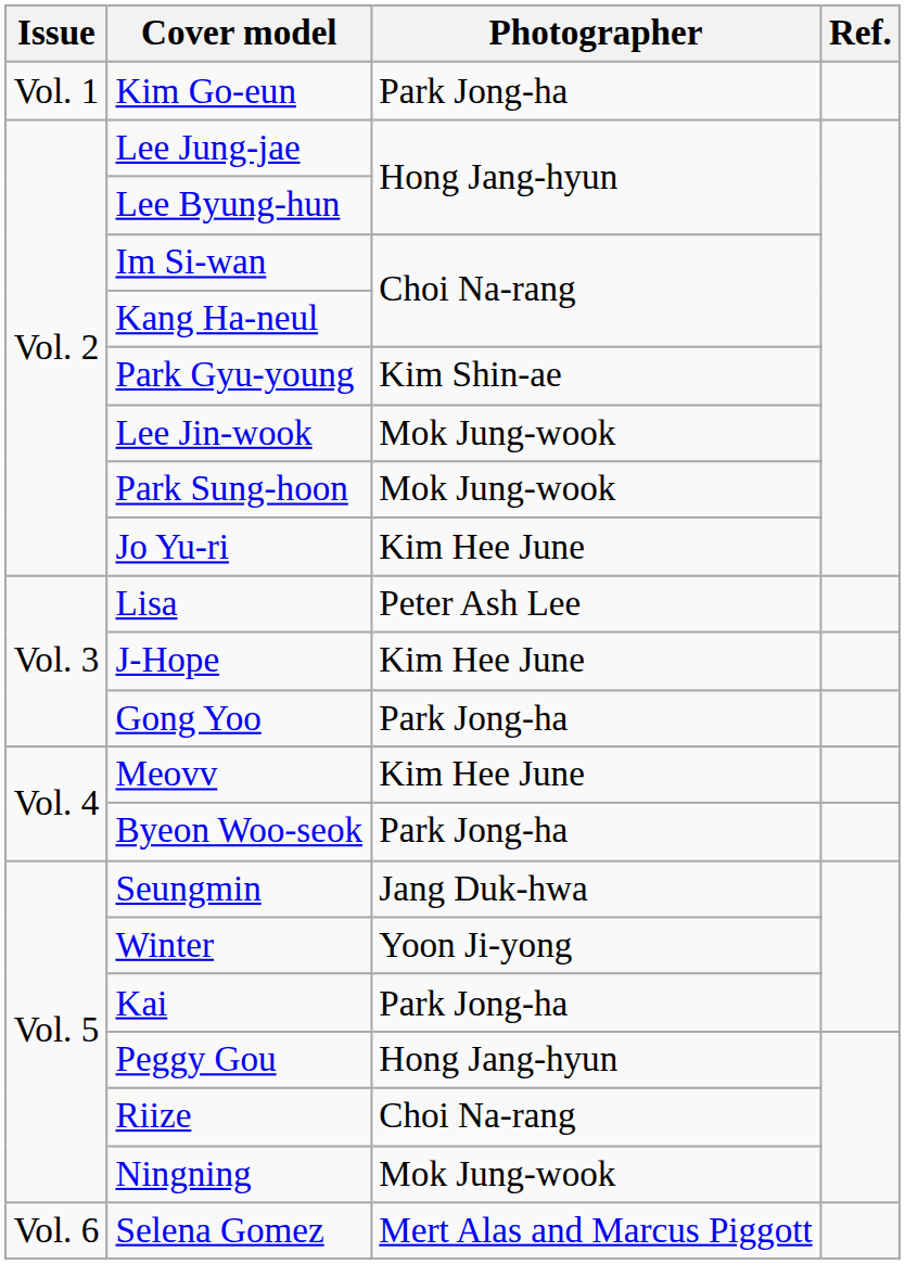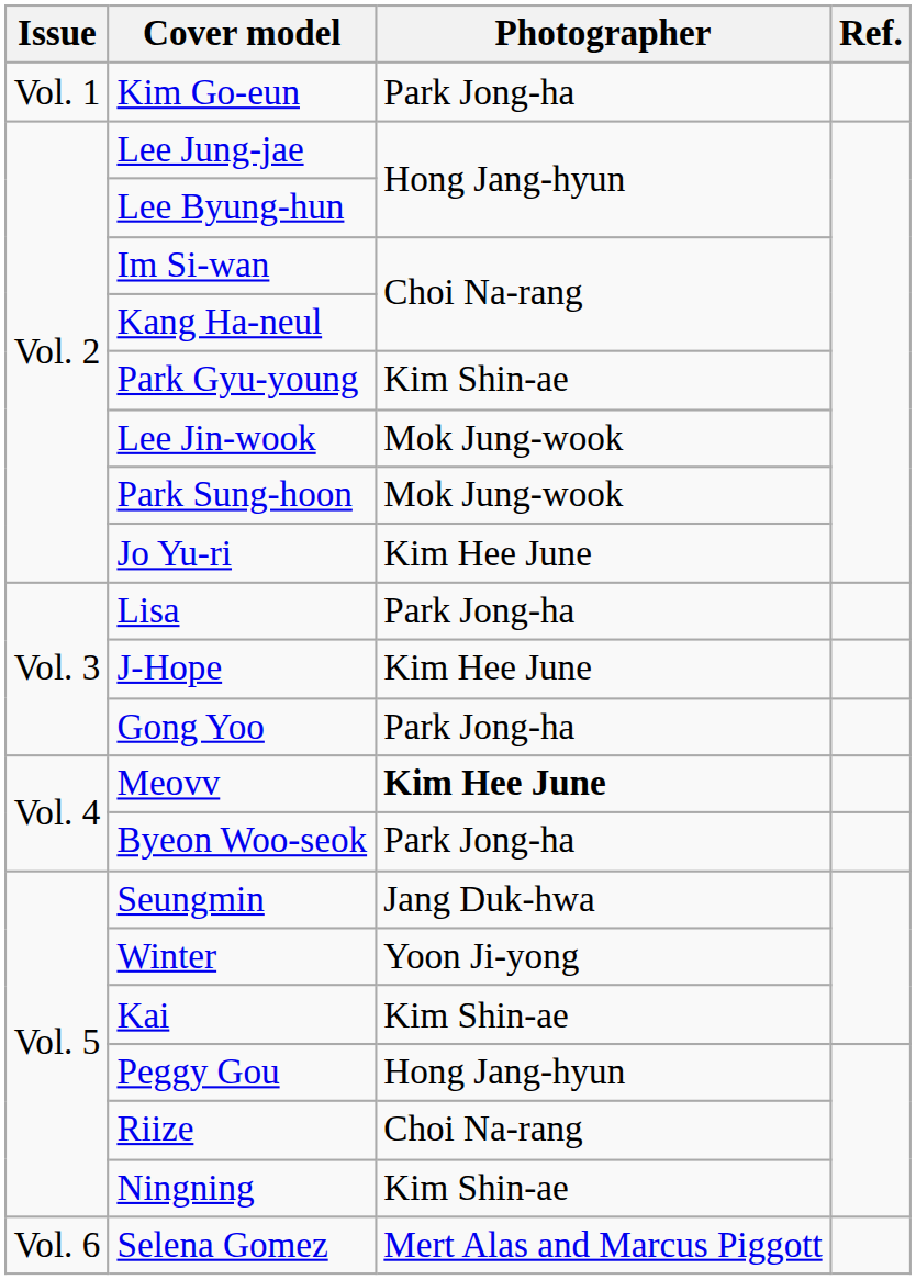Lisa | Photographer: Peter Ash Lee -> Park Jong-ha
Meovv | Photographer: normal -> bold
Kai | Photographer: Park Jong-ha -> Kim Shin-ae
Ningning | Photographer: Mok Jung-wook -> Kim Shin-ae
